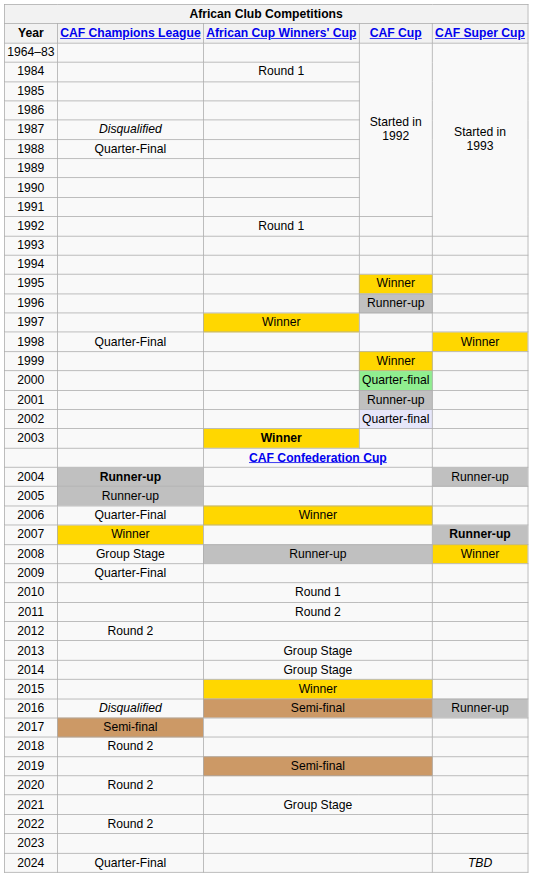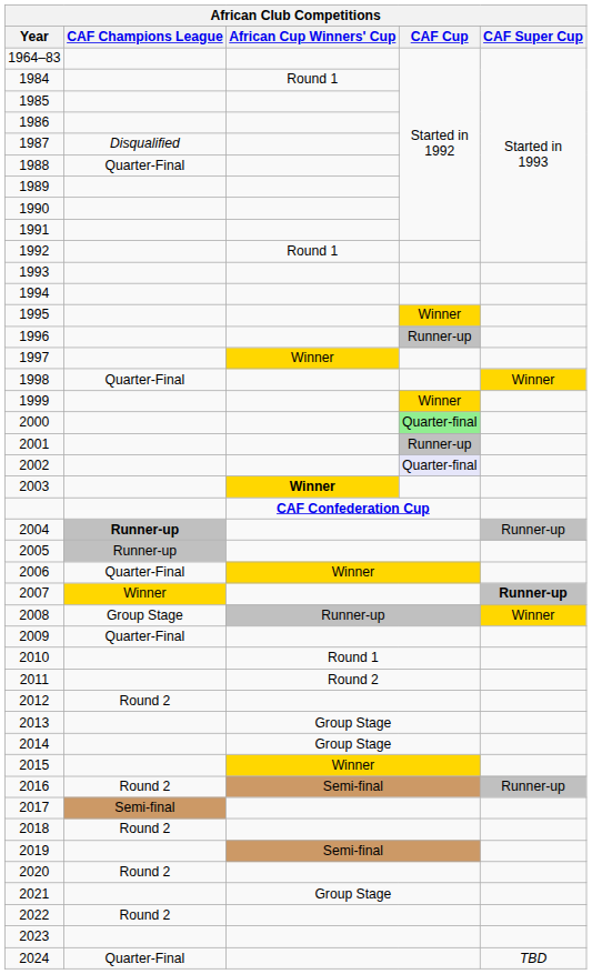2016 | CAF Champions League: Disqualified -> Round 2
